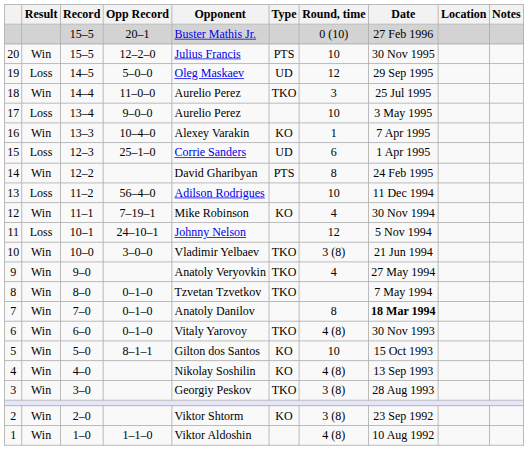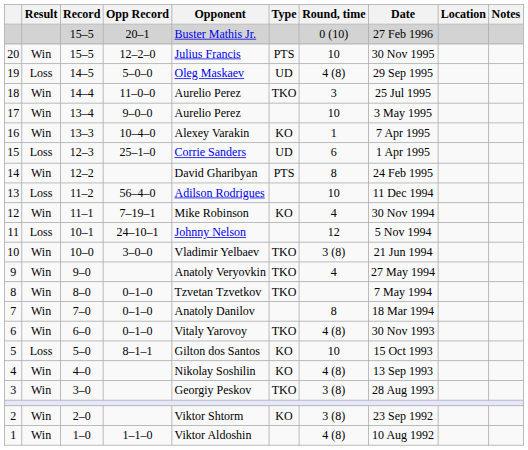19 | Round, time: 12 -> 4 (8)
17 | Result: Loss -> Win
7 | Date: bold -> normal
5 | Result: Win -> Loss
